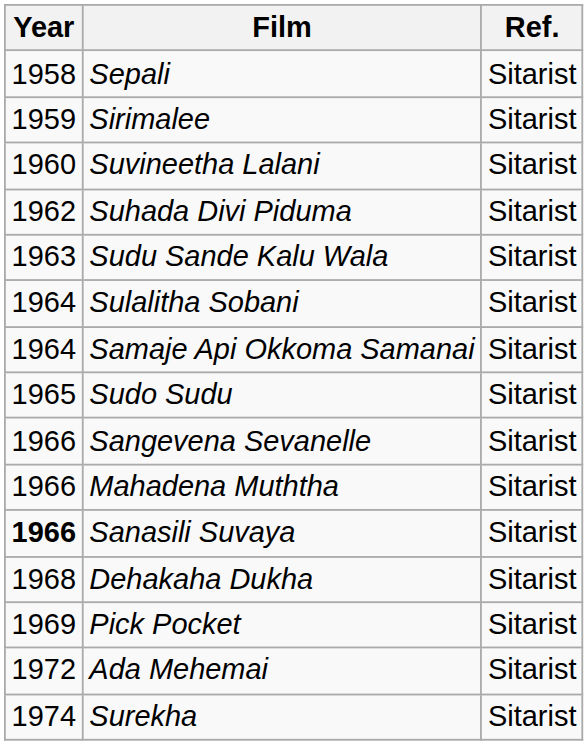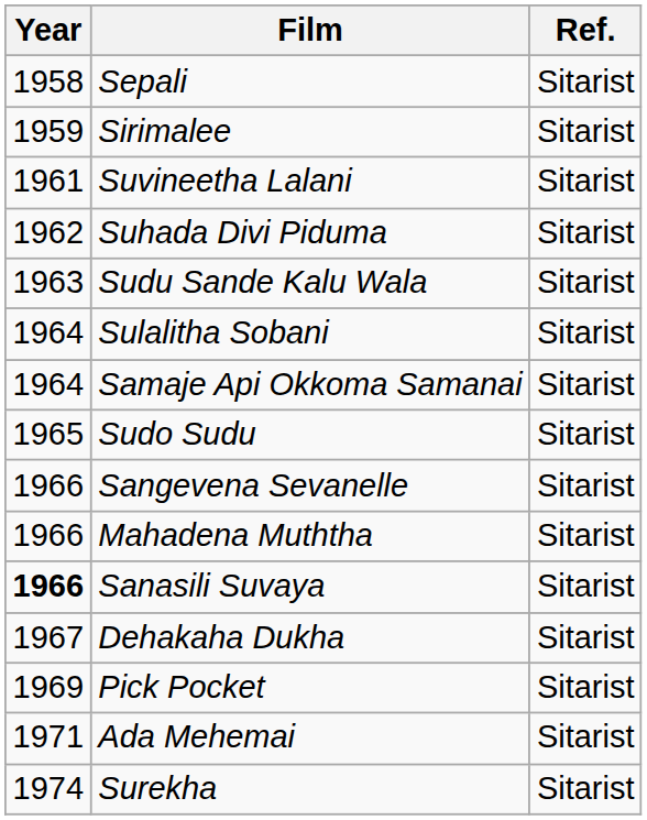Suvineetha Lalani | Year: 1960 -> 1961
Dehakaha Dukha | Year: 1968 -> 1967
Ada Mehemai | Year: 1972 -> 1971
